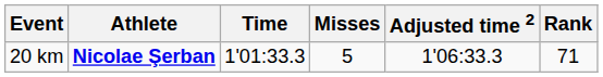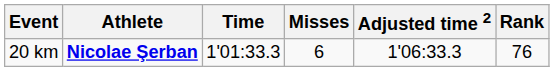20 km | Misses: 5 -> 6
20 km | Rank: 71 -> 76
